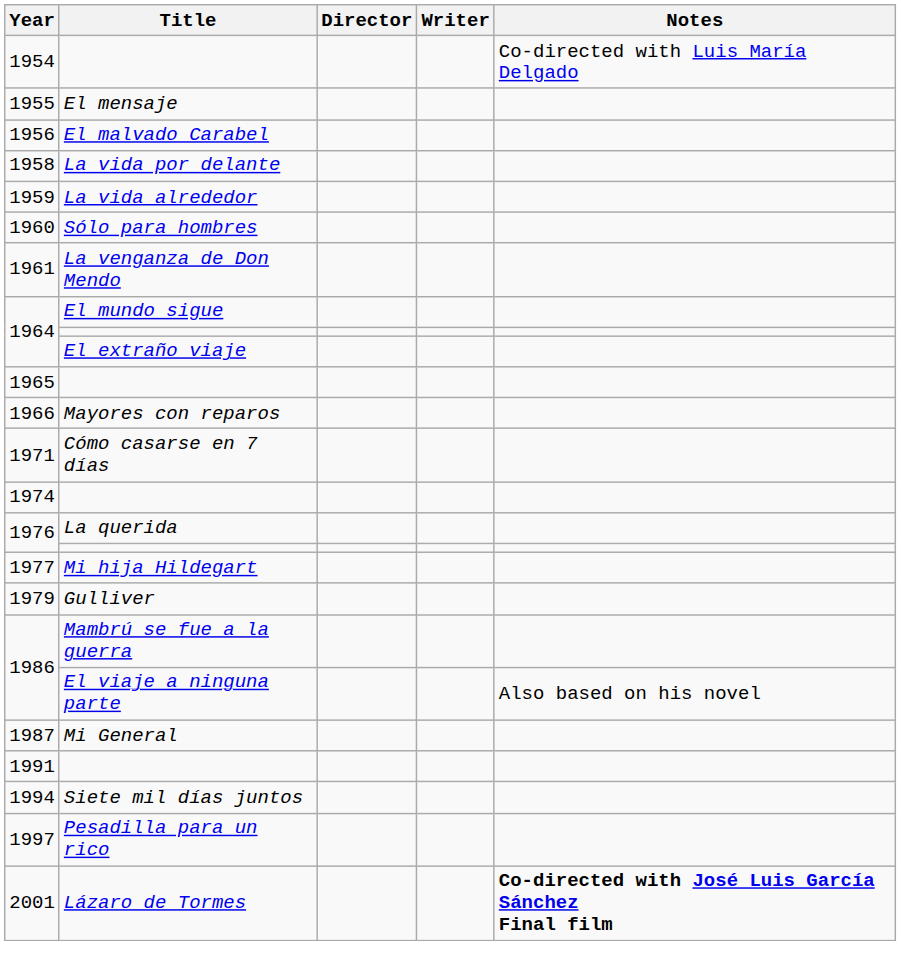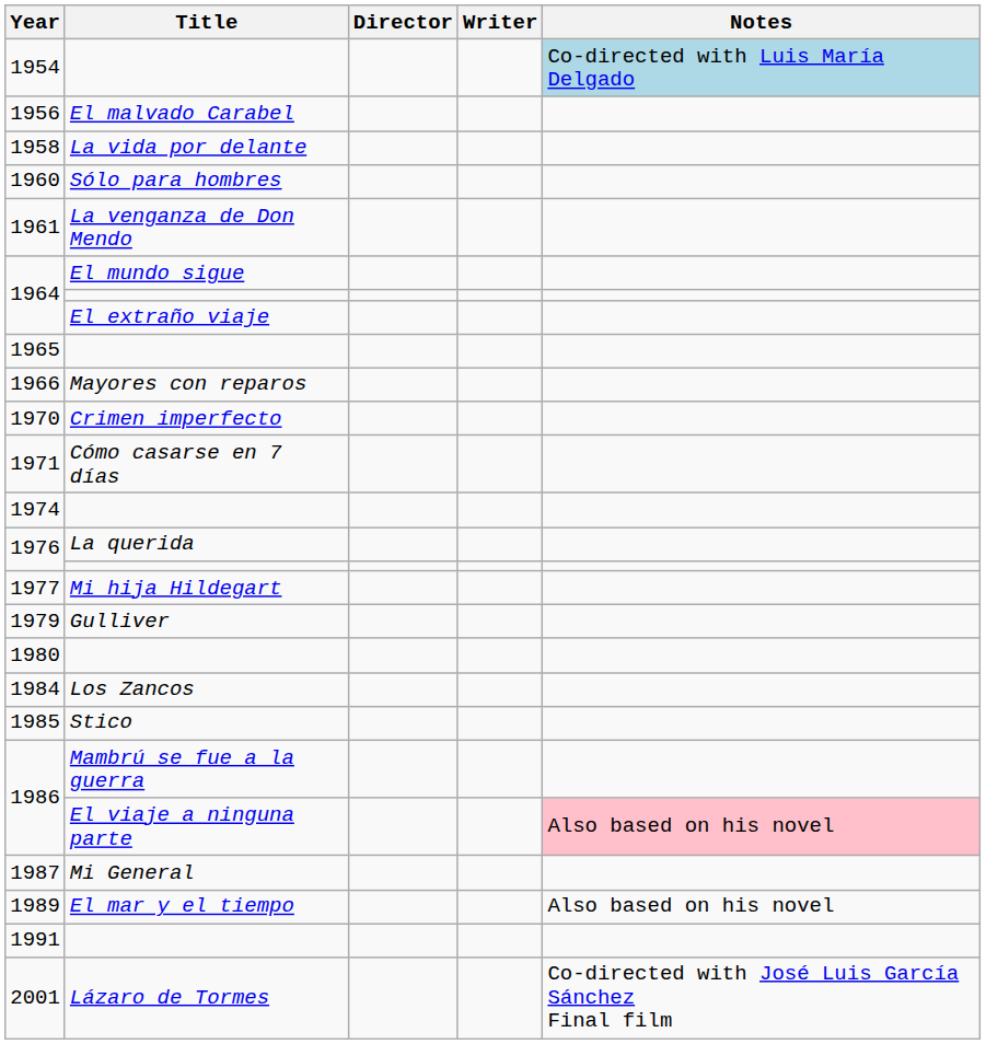1954 | Notes: no background -> lightblue background
- row: 1955 | El mensaje
- row: 1959 | La vida alrededor
+ row: 1970 | Crimen imperfecto
+ row: 1980
+ row: 1984 | Los Zancos
+ row: 1985 | Stico
1986 / El viaje a ninguna parte | Notes: no background -> pink background
+ row: 1989 | El mar y el tiempo | Also based on his novel
- row: 1994 | Siete mil días juntos
- row: 1997 | Pesadilla para un rico
2001 | Notes: bold -> normal
